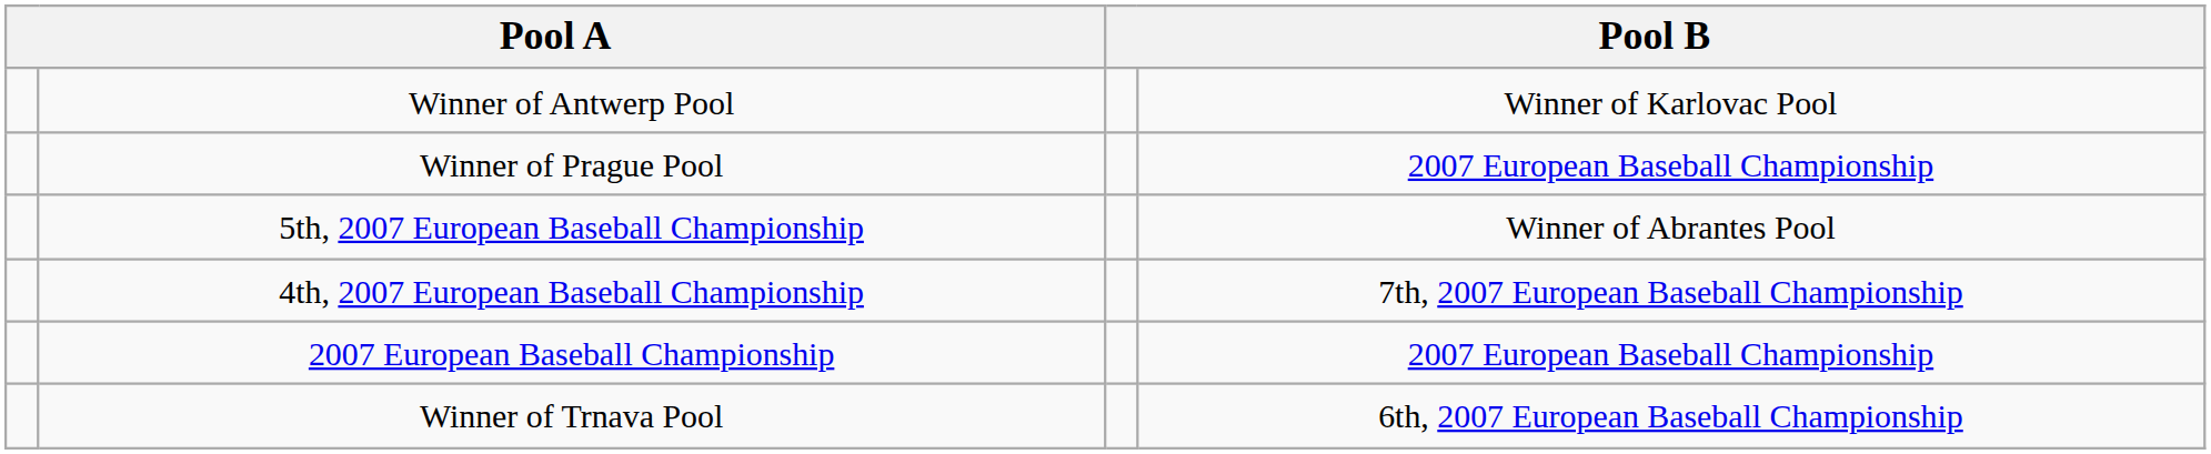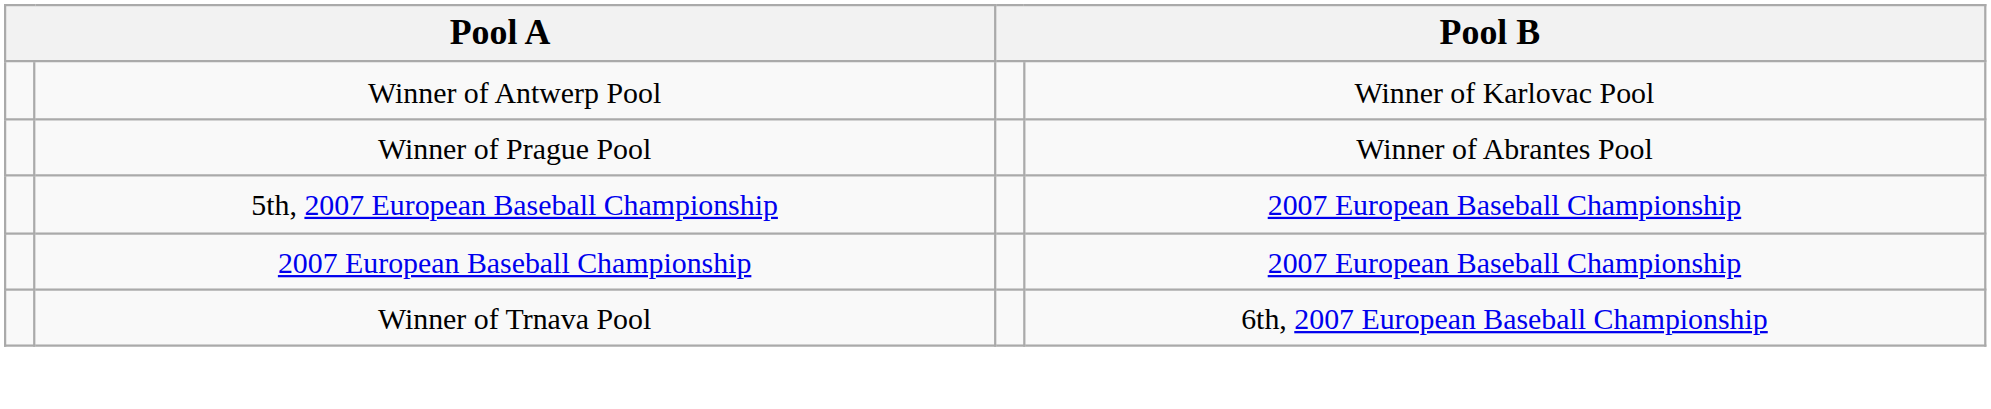Winner of Prague Pool | column 4: 2007 European Baseball Championship -> Winner of Abrantes Pool
5th, 2007 European Baseball Championship | column 4: Winner of Abrantes Pool -> 2007 European Baseball Championship
- row: 4th, 2007 European Baseball Championship | 7th, 2007 European Baseball Championship
